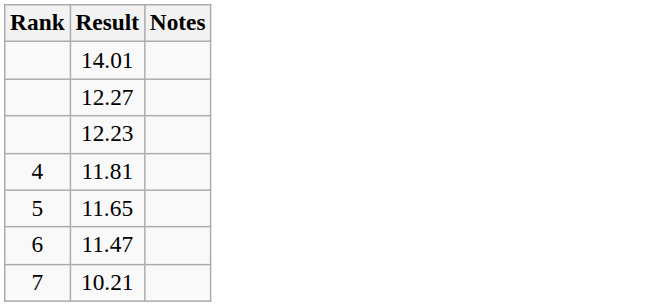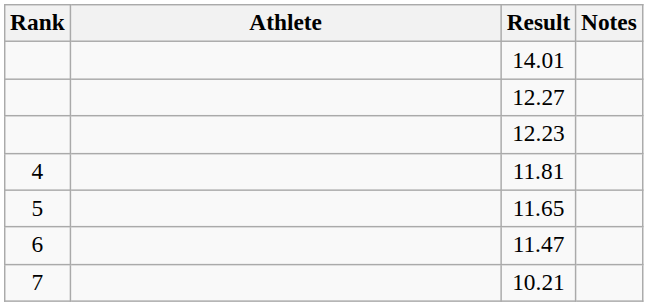+ column: Athlete
